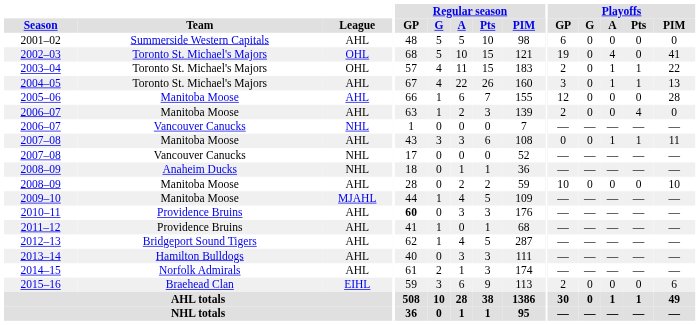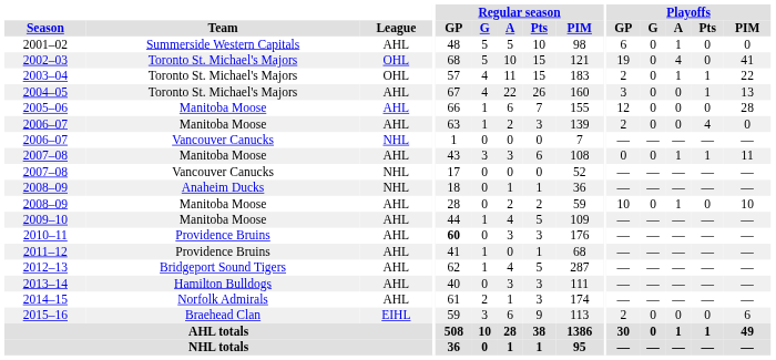2001–02 | Playoffs / A: 0 -> 1
2004–05 | Playoffs / A: 1 -> 0
2008–09 / Manitoba Moose | Playoffs / A: 0 -> 1
2009–10 | League: MJAHL -> AHL
